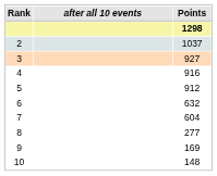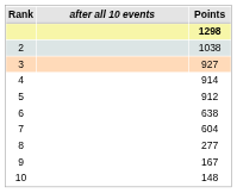2 | Points: 1037 -> 1038
4 | Points: 916 -> 914
6 | Points: 632 -> 638
9 | Points: 169 -> 167
